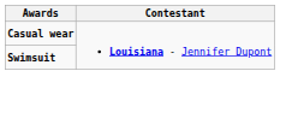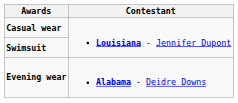+ row: Evening wear | Alabama - Deidre Downs
